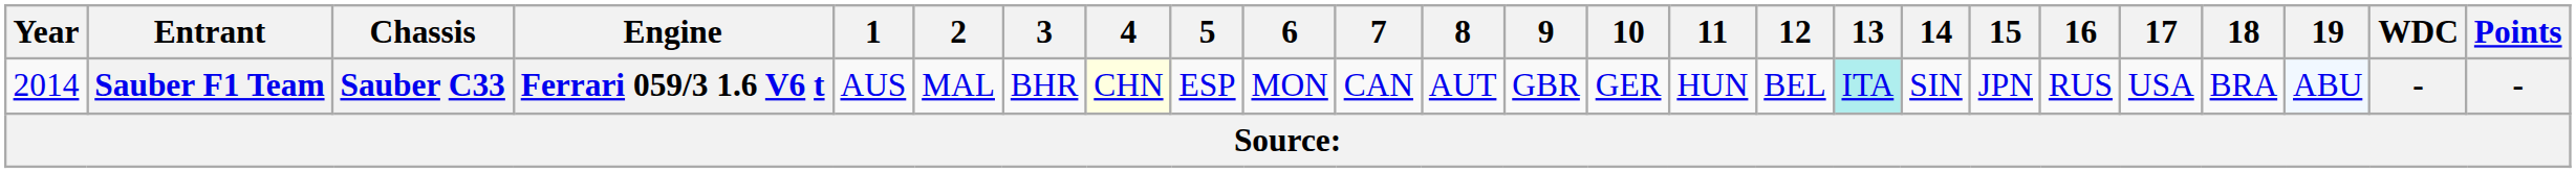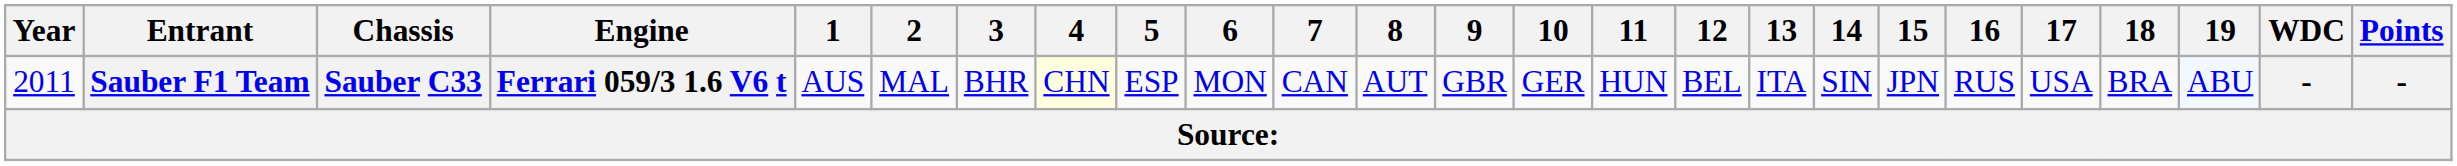Sauber F1 Team | Year: 2014 -> 2011
Sauber F1 Team | 13: paleturquoise background -> no background
